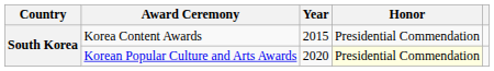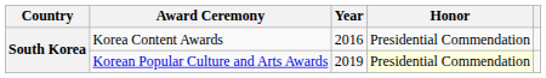Korea Content Awards | Year: 2015 -> 2016
Korean Popular Culture and Arts Awards | Year: 2020 -> 2019
